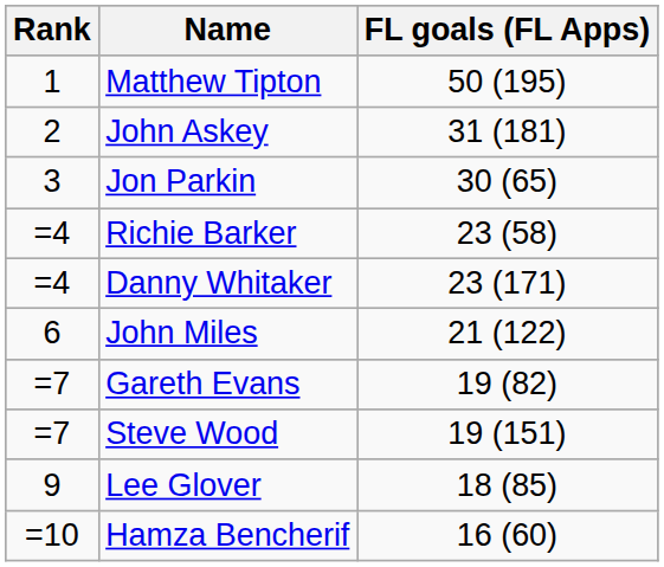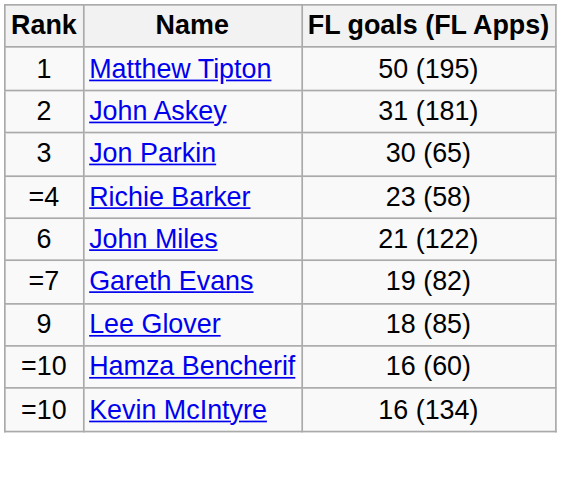- row: =4 | Danny Whitaker | 23 (171)
- row: =7 | Steve Wood | 19 (151)
+ row: =10 | Kevin McIntyre | 16 (134)
